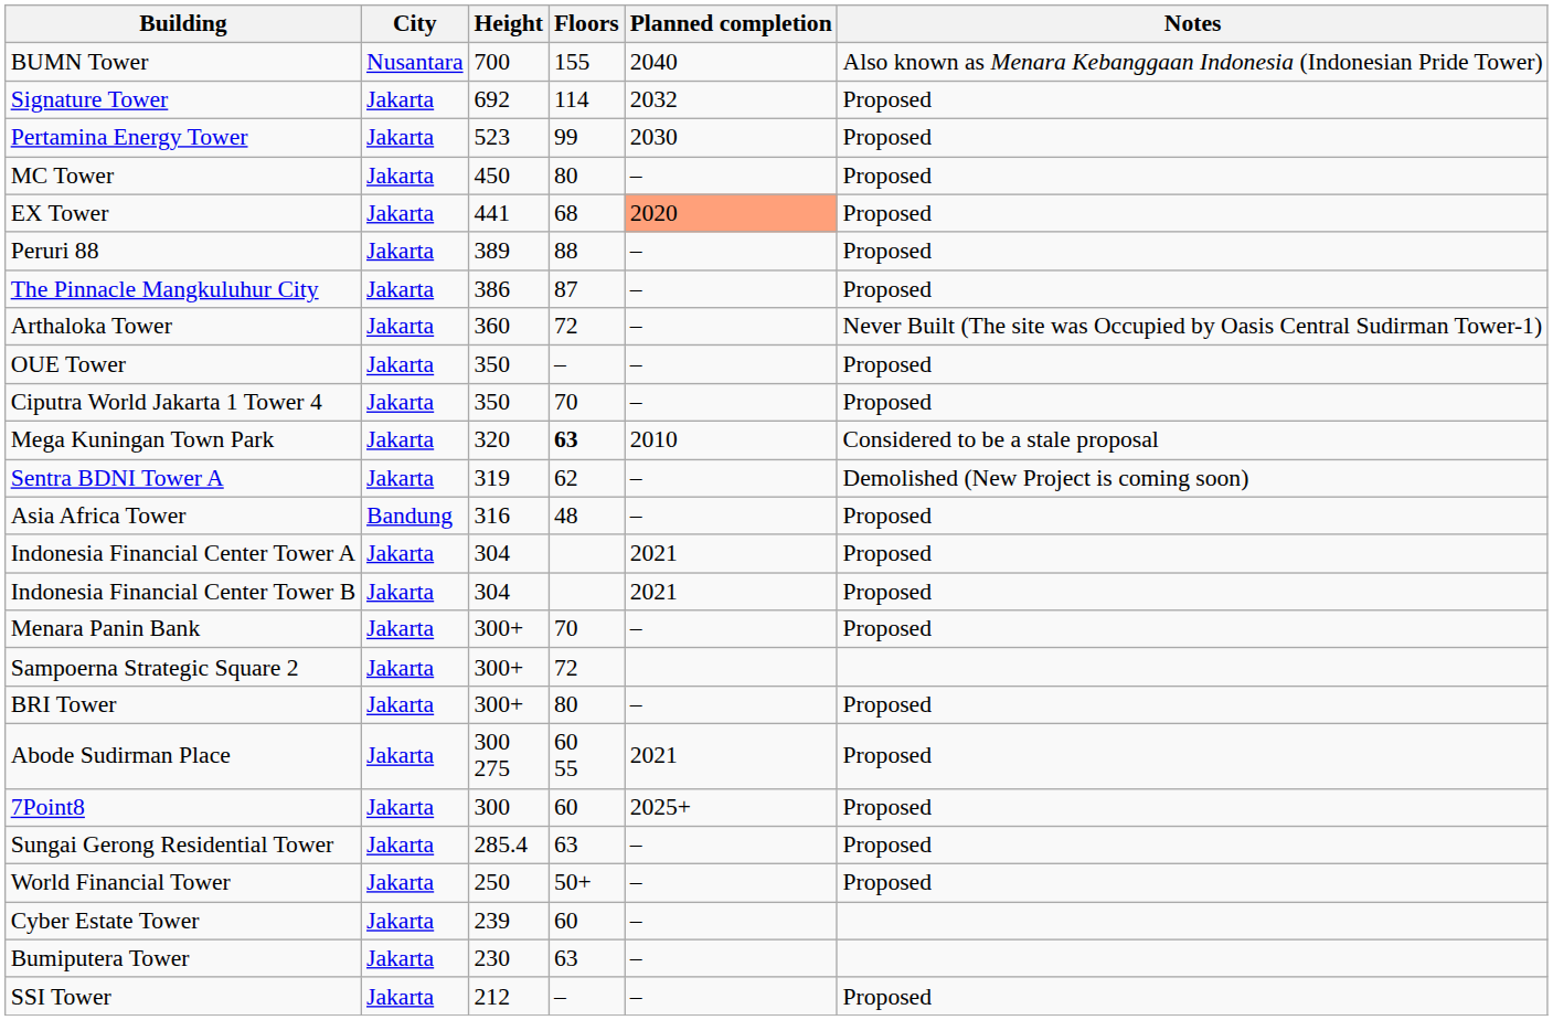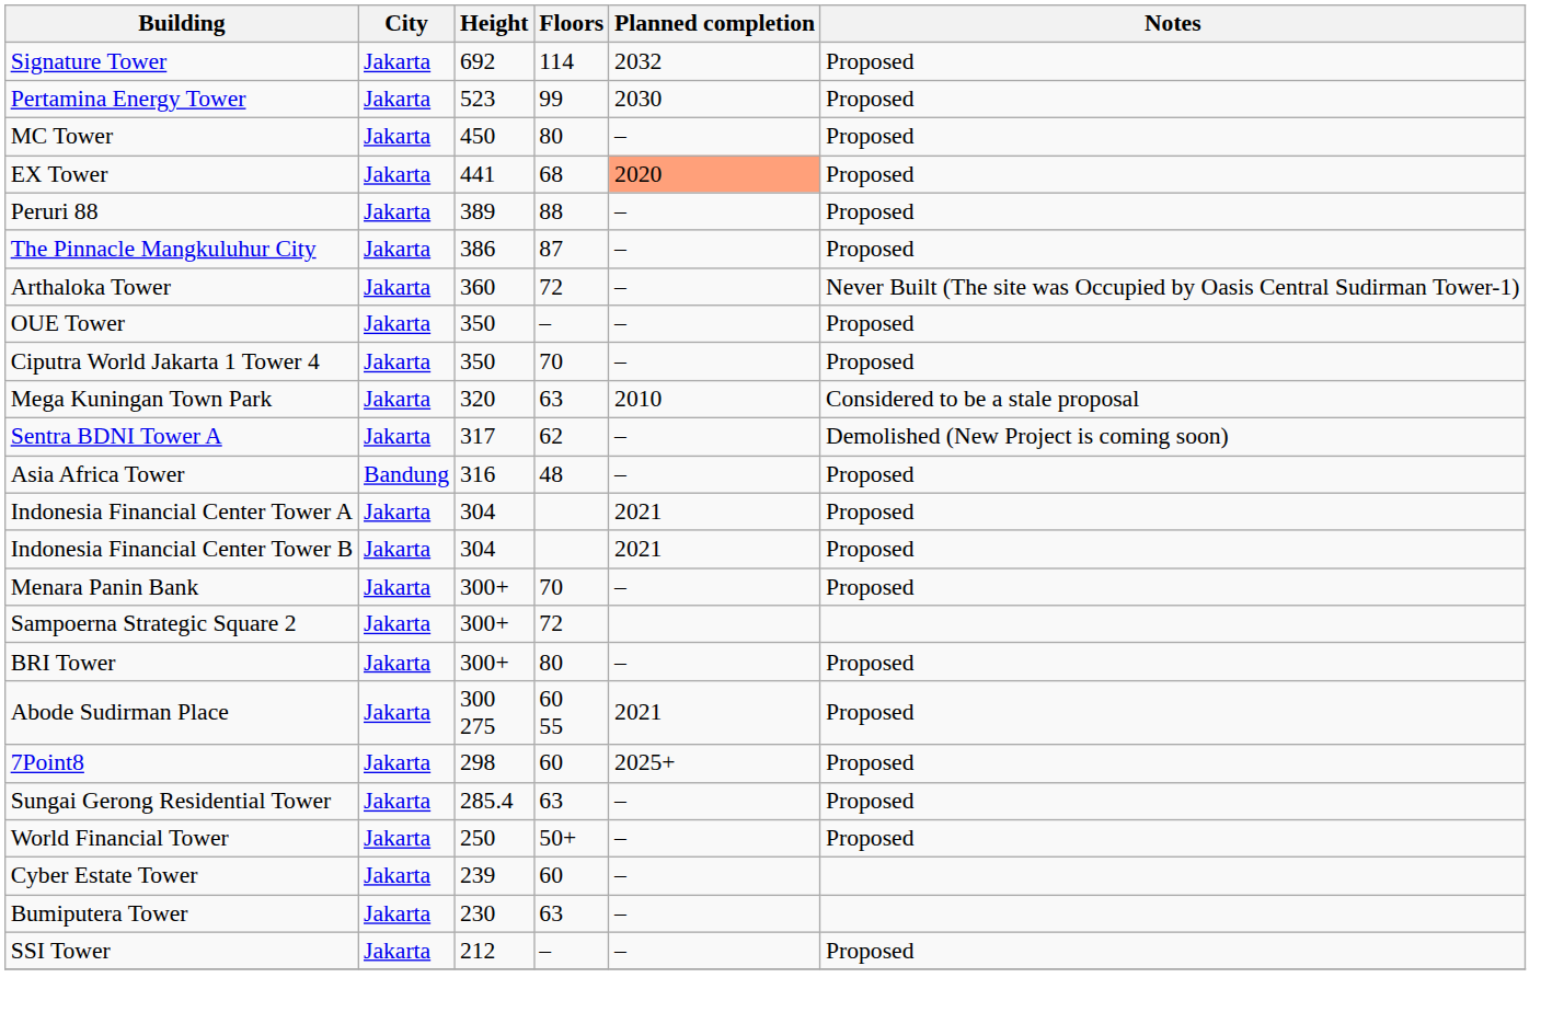- row: BUMN Tower | Nusantara | 700 | 155 | 2040 | Also known as Menara Kebanggaan Indonesia (Indonesian Pride Tower)
Mega Kuningan Town Park | Floors: bold -> normal
Sentra BDNI Tower A | Height: 319 -> 317
7Point8 | Height: 300 -> 298
